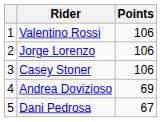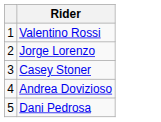- column: Points | 106 | 106 | 106 | 69 | 67
